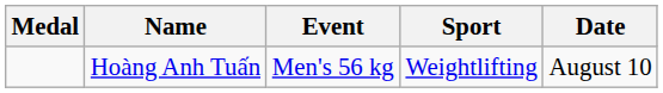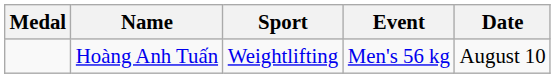columns swapped: Sport <-> Event
